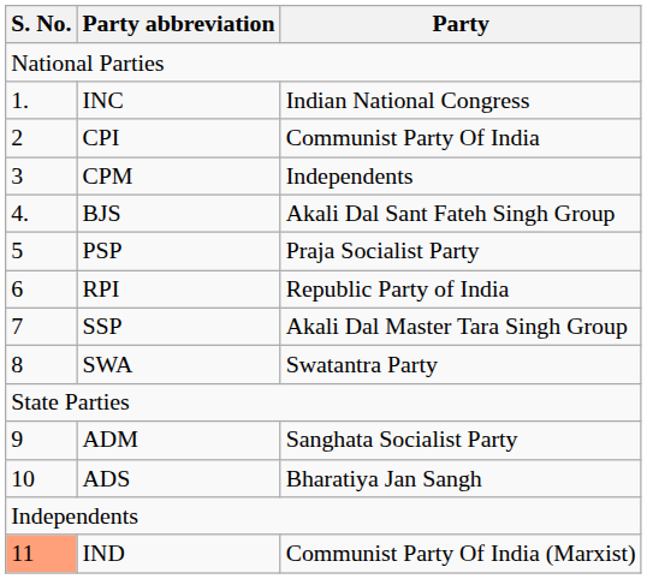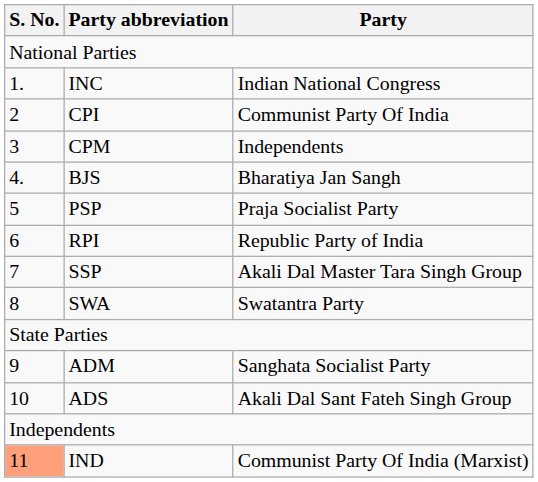BJS | Party: Akali Dal Sant Fateh Singh Group -> Bharatiya Jan Sangh
ADS | Party: Bharatiya Jan Sangh -> Akali Dal Sant Fateh Singh Group
